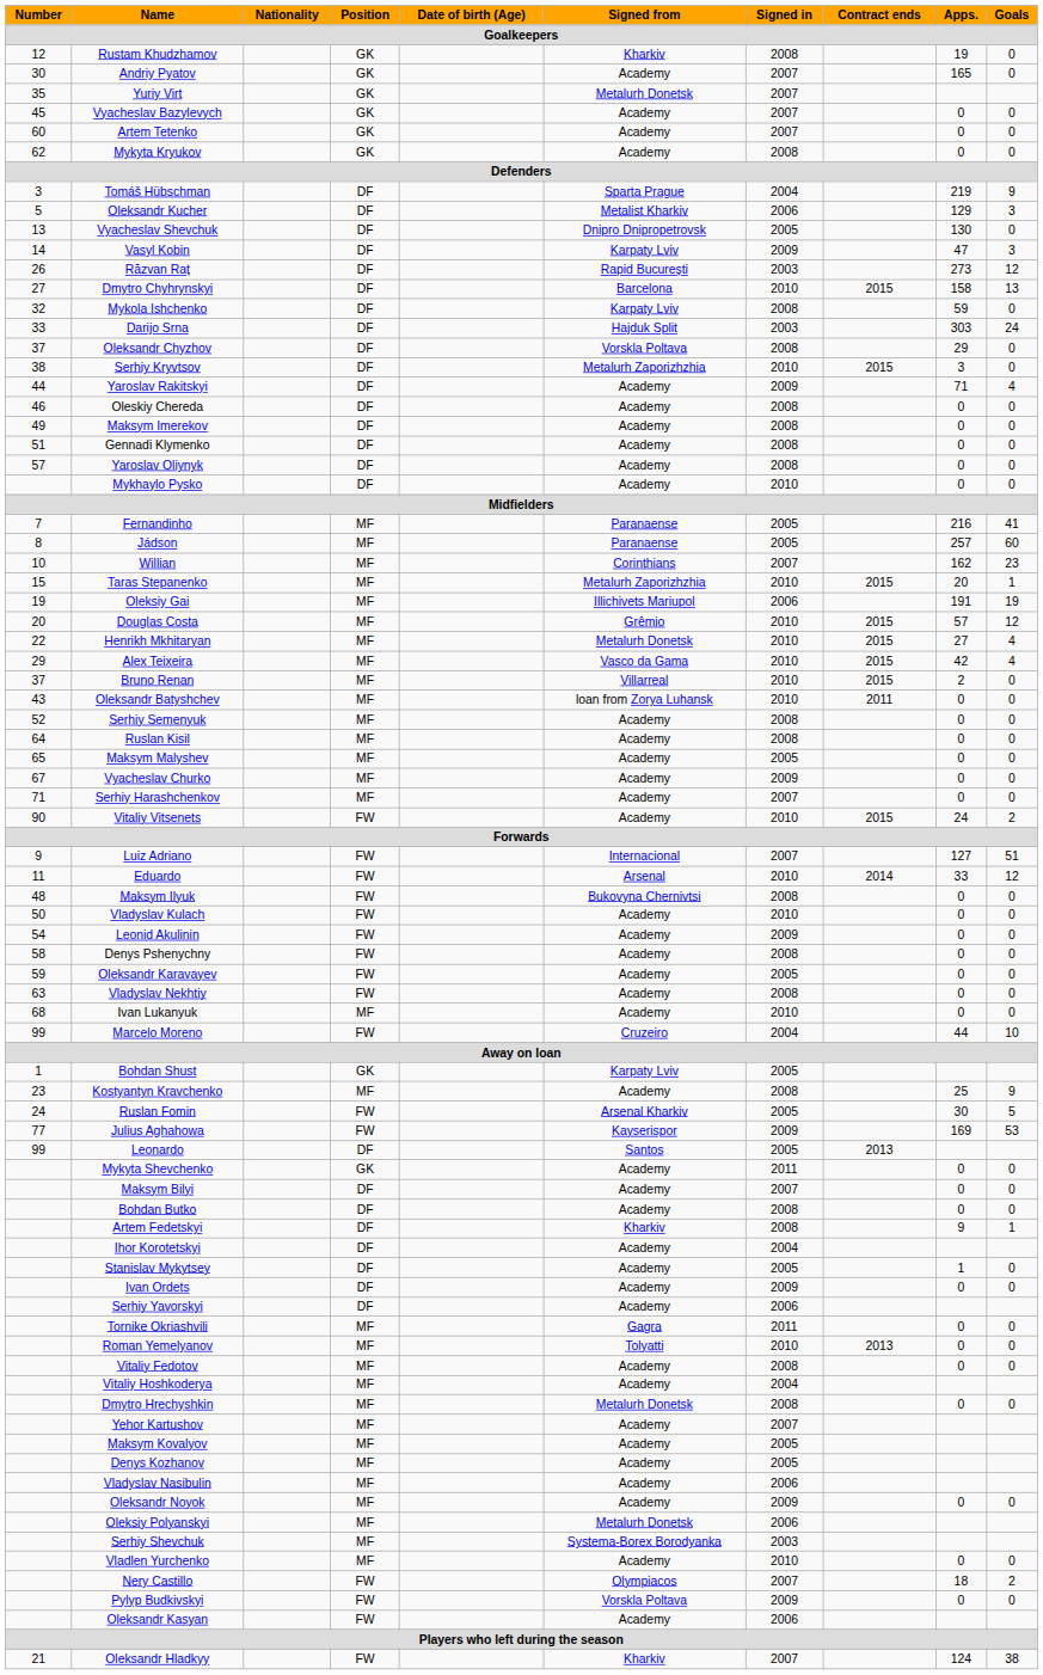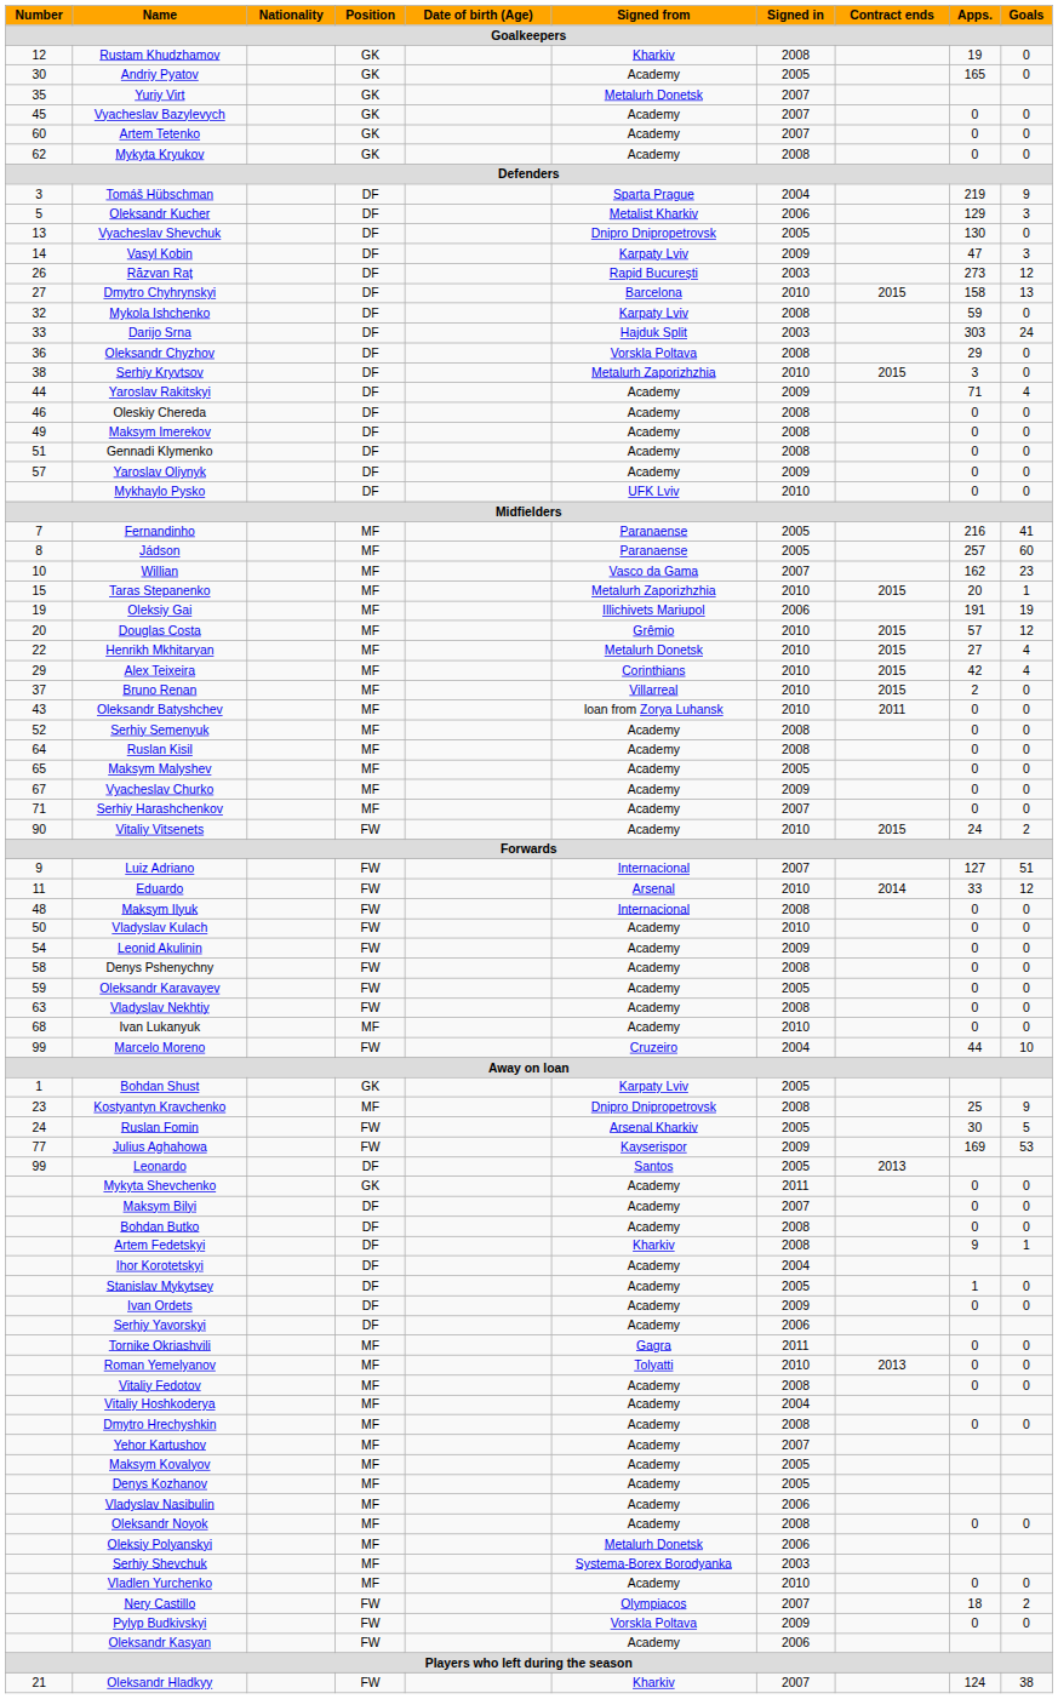Andriy Pyatov | Signed in: 2007 -> 2005
Oleksandr Chyzhov | Number: 37 -> 36
Yaroslav Oliynyk | Signed in: 2008 -> 2009
Mykhaylo Pysko | Signed from: Academy -> UFK Lviv
Willian | Signed from: Corinthians -> Vasco da Gama
Alex Teixeira | Signed from: Vasco da Gama -> Corinthians
Maksym Ilyuk | Signed from: Bukovyna Chernivtsi -> Internacional
Kostyantyn Kravchenko | Signed from: Academy -> Dnipro Dnipropetrovsk
Dmytro Hrechyshkin | Signed from: Metalurh Donetsk -> Academy
Oleksandr Noyok | Signed in: 2009 -> 2008
